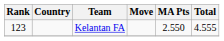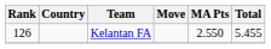Kelantan FA | Rank: 123 -> 126
Kelantan FA | Total: 4.555 -> 5.455
